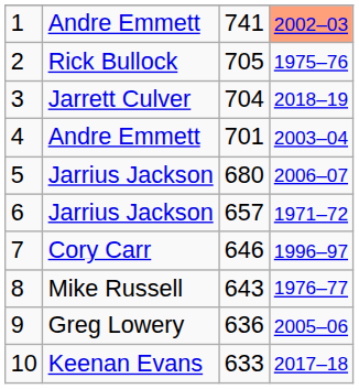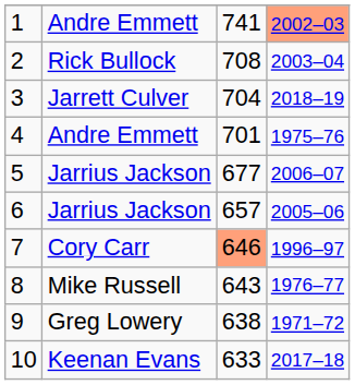2 | column 3: 705 -> 708
2 | column 4: 1975–76 -> 2003–04
4 | column 4: 2003–04 -> 1975–76
5 | column 3: 680 -> 677
6 | column 4: 1971–72 -> 2005–06
7 | column 3: no background -> lightsalmon background
9 | column 3: 636 -> 638
9 | column 4: 2005–06 -> 1971–72
